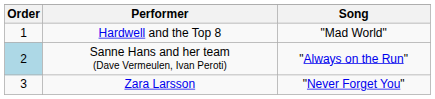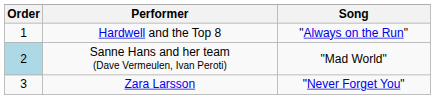Hardwell and the Top 8 | Song: "Mad World" -> "Always on the Run"
Sanne Hans and her team (Dave Vermeulen, Ivan Peroti) | Song: "Always on the Run" -> "Mad World"
